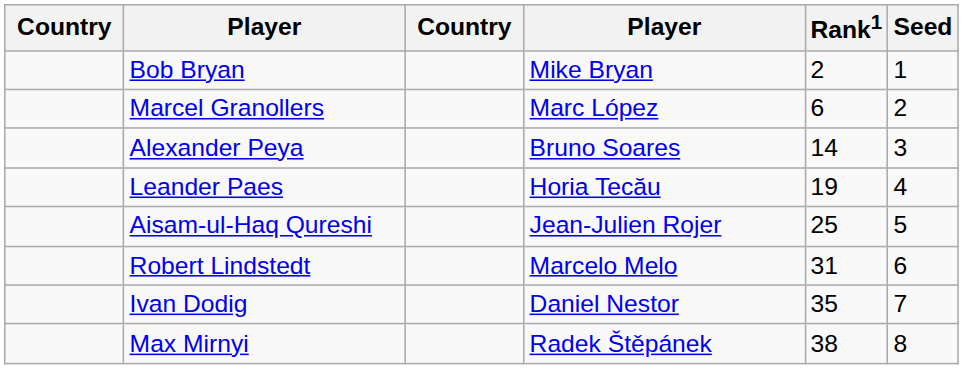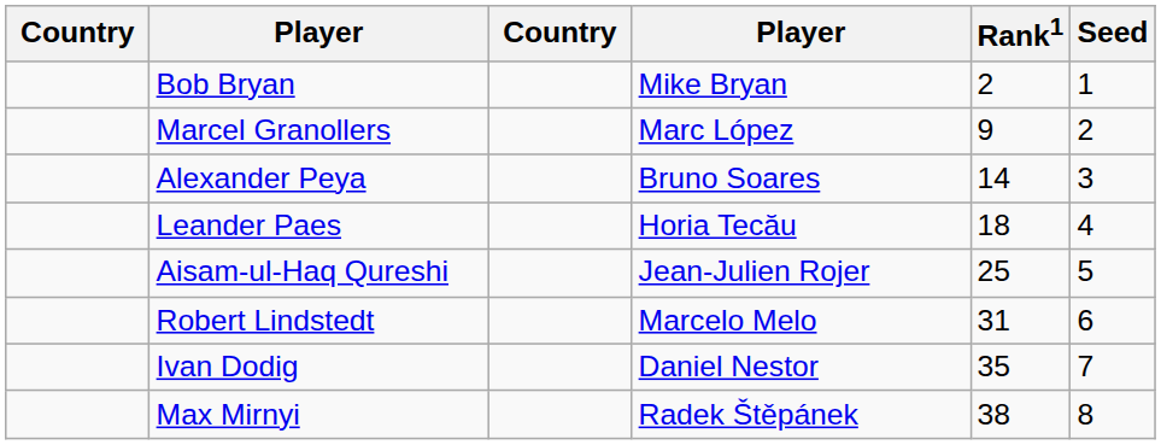Marcel Granollers | Rank1: 6 -> 9
Leander Paes | Rank1: 19 -> 18
